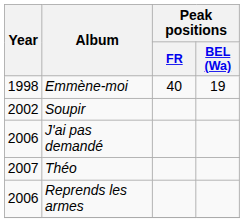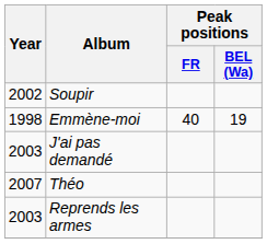rows swapped: Emmène-moi <-> Soupir
J'ai pas demandé | Year: 2006 -> 2003
Reprends les armes | Year: 2006 -> 2003
